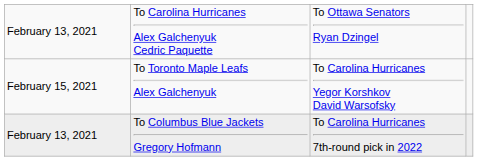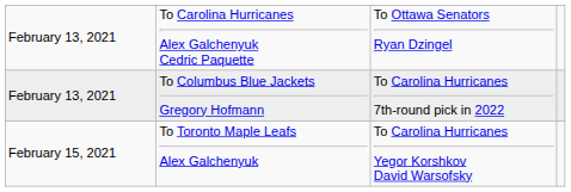rows swapped: February 13, 2021 / To Columbus Blue Jackets Gregory Hofmann <-> February 15, 2021
